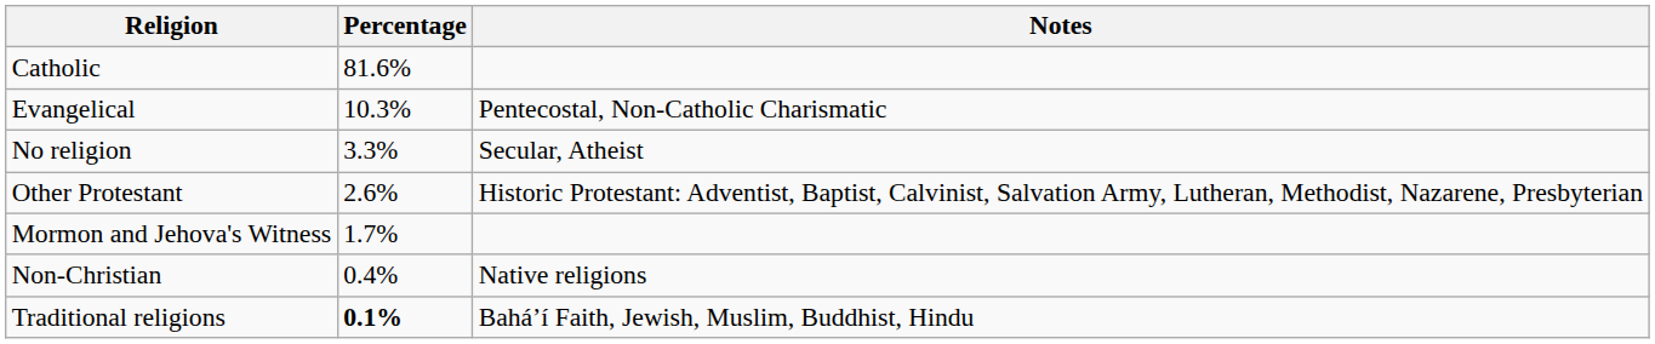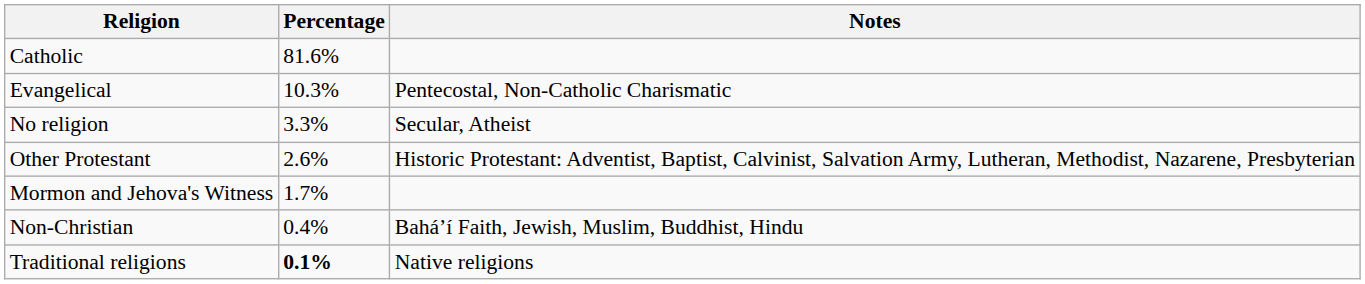Non-Christian | Notes: Native religions -> Baháʼí Faith, Jewish, Muslim, Buddhist, Hindu
Traditional religions | Notes: Baháʼí Faith, Jewish, Muslim, Buddhist, Hindu -> Native religions
